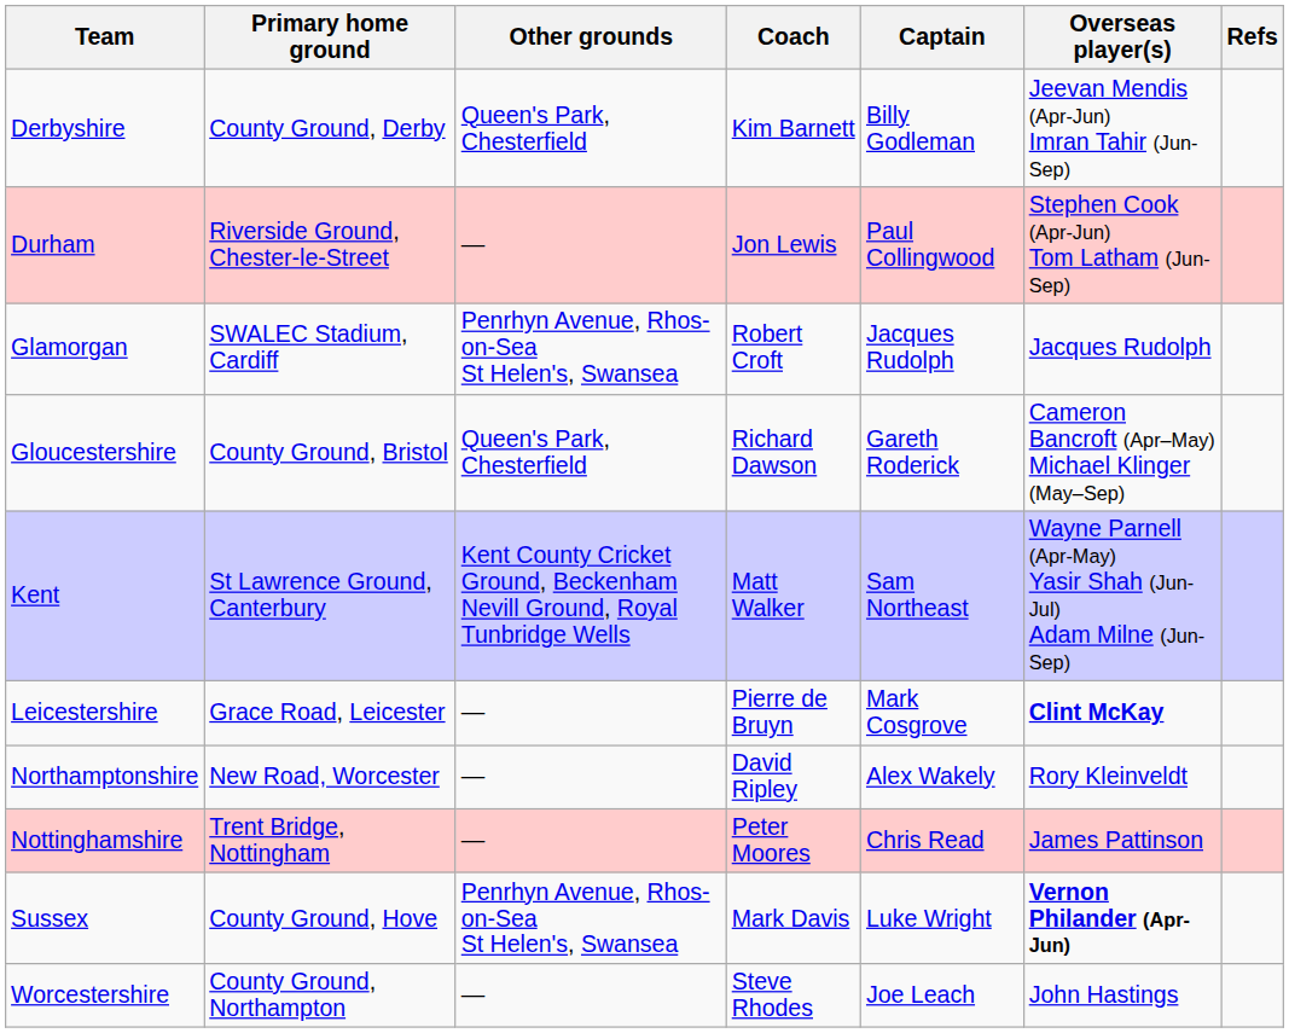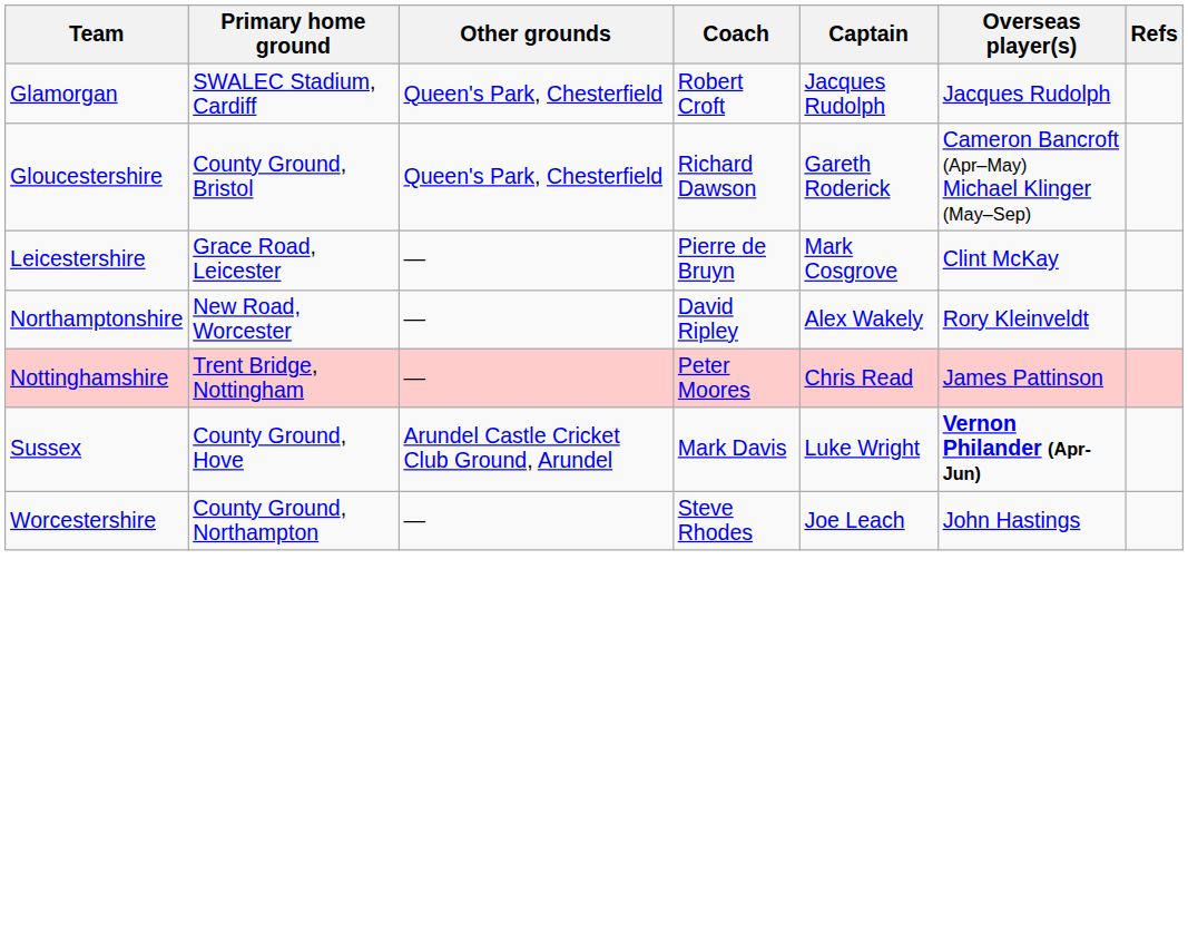- row: Derbyshire | County Ground, Derby | Queen's Park, Chesterfield | Kim Barnett | Billy Godleman | Jeevan Mendis (Apr-Jun) Imran Tahir (Jun-Sep)
- row: Durham | Riverside Ground, Chester-le-Street | — | Jon Lewis | Paul Collingwood | Stephen Cook (Apr-Jun) Tom Latham (Jun-Sep)
Glamorgan | Other grounds: Penrhyn Avenue, Rhos-on-Sea St Helen's, Swansea -> Queen's Park, Chesterfield
- row: Kent | St Lawrence Ground, Canterbury | Kent County Cricket Ground, Beckenham Nevill Ground, Royal Tunbridge Wells | Matt Walker | Sam Northeast | Wayne Parnell (Apr-May) Yasir Shah (Jun-Jul) Adam Milne (Jun-Sep)
Leicestershire | Overseas player(s): bold -> normal
Sussex | Other grounds: Penrhyn Avenue, Rhos-on-Sea St Helen's, Swansea -> Arundel Castle Cricket Club Ground, Arundel
